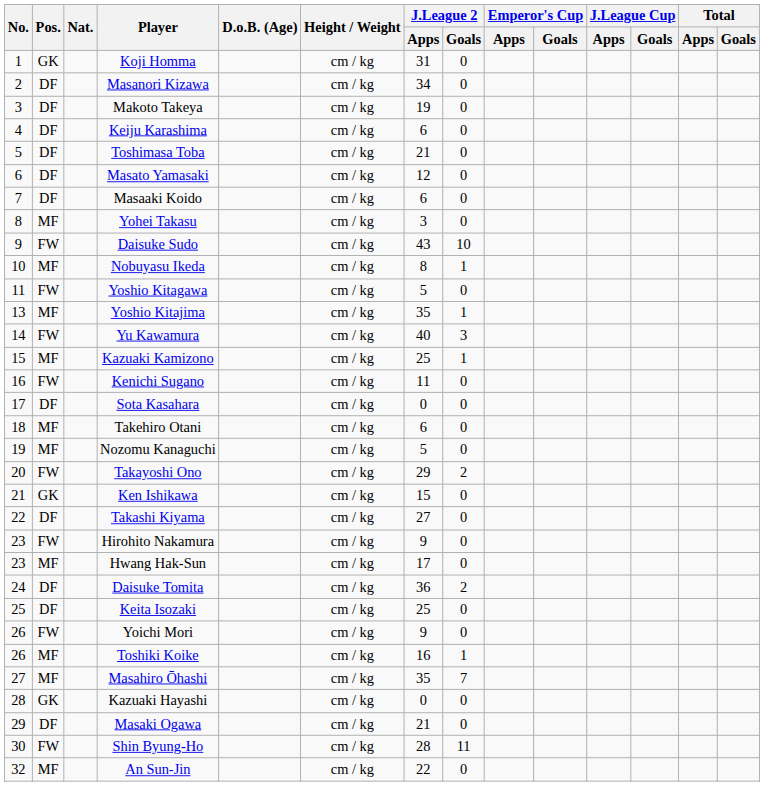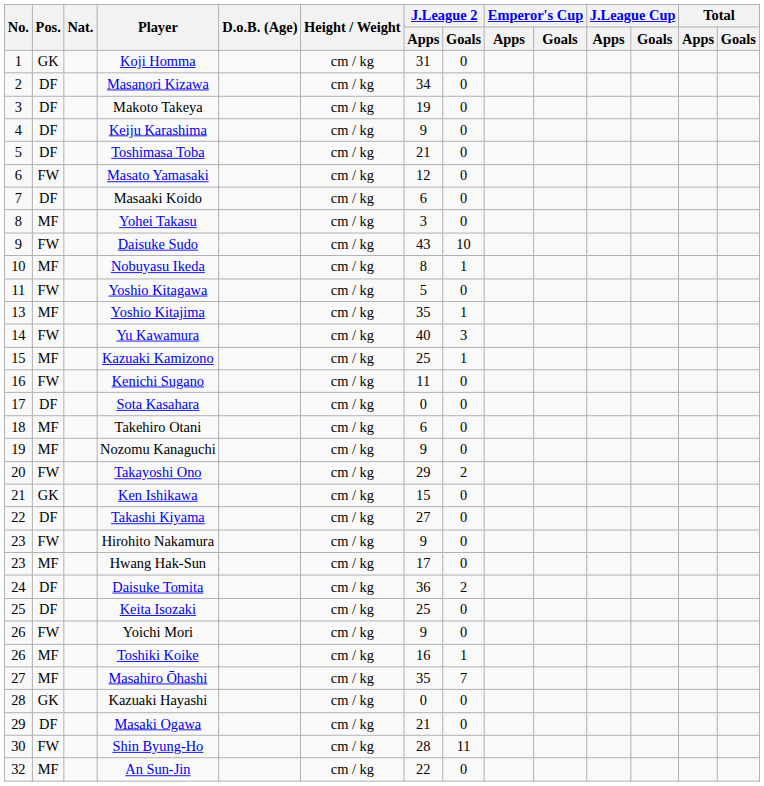Keiju Karashima | J.League 2 / Apps: 6 -> 9
Masato Yamasaki | Pos.: DF -> FW
Nozomu Kanaguchi | J.League 2 / Apps: 5 -> 9
